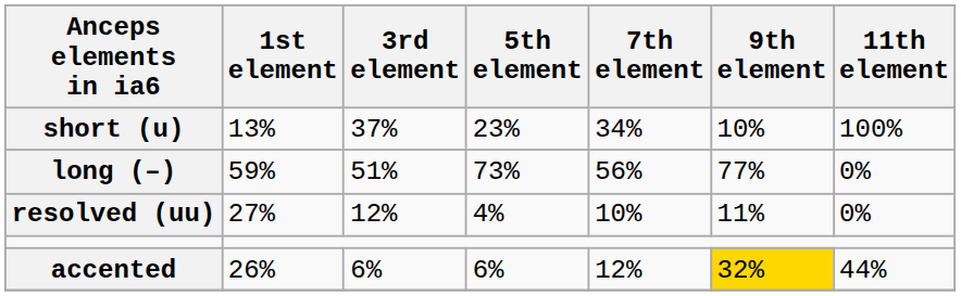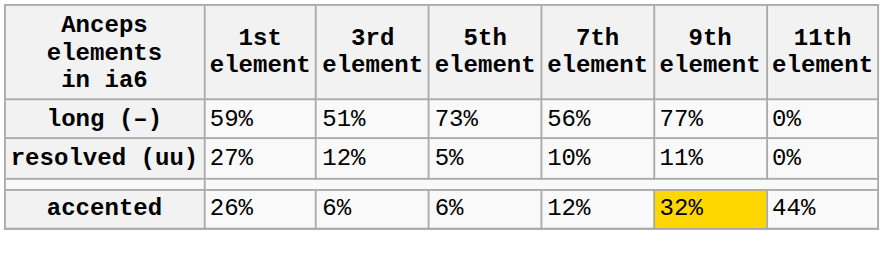- row: short (u) | 13% | 37% | 23% | 34% | 10% | 100%
resolved (uu) | 5th element: 4% -> 5%
